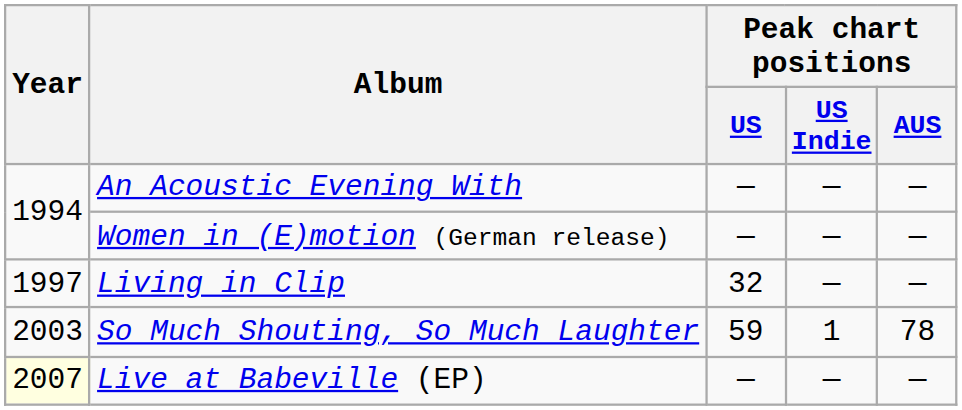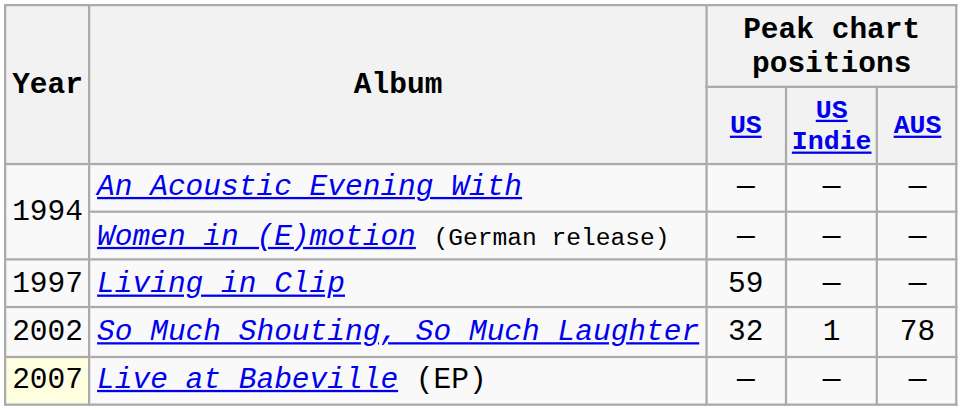Living in Clip | Peak chart positions / US: 32 -> 59
So Much Shouting, So Much Laughter | Year: 2003 -> 2002
So Much Shouting, So Much Laughter | Peak chart positions / US: 59 -> 32
